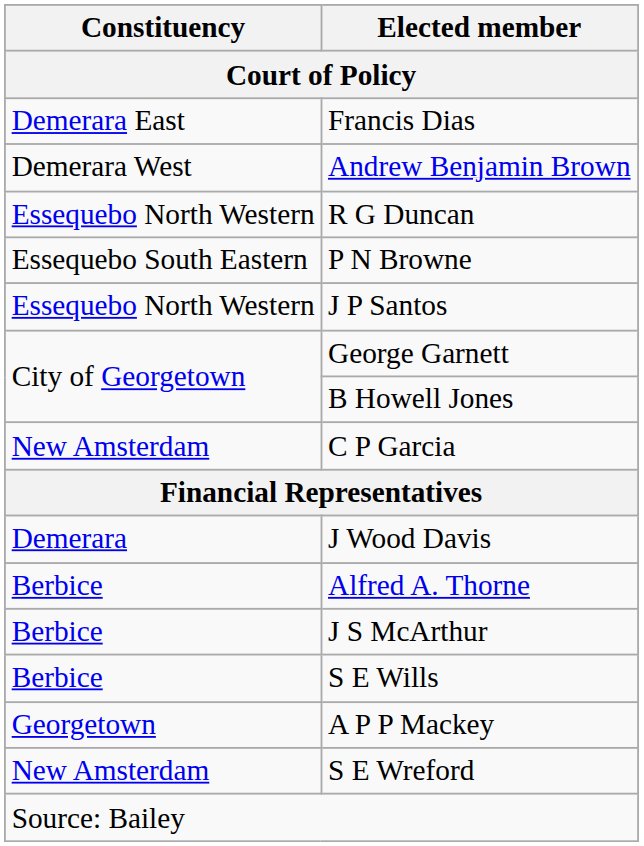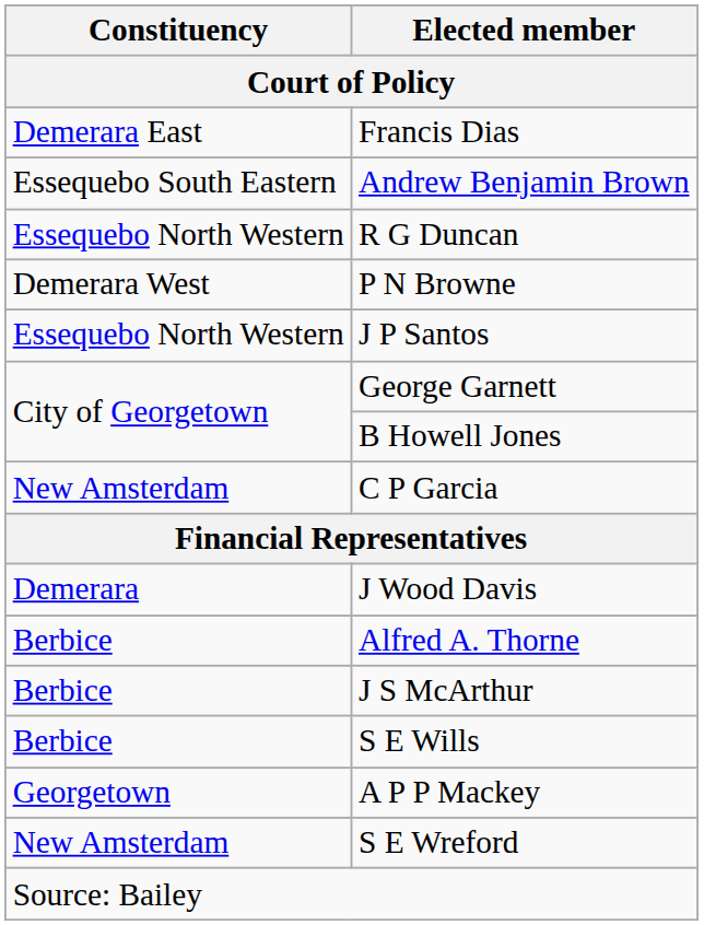Andrew Benjamin Brown | Constituency / Court of Policy: Demerara West -> Essequebo South Eastern
P N Browne | Constituency / Court of Policy: Essequebo South Eastern -> Demerara West
